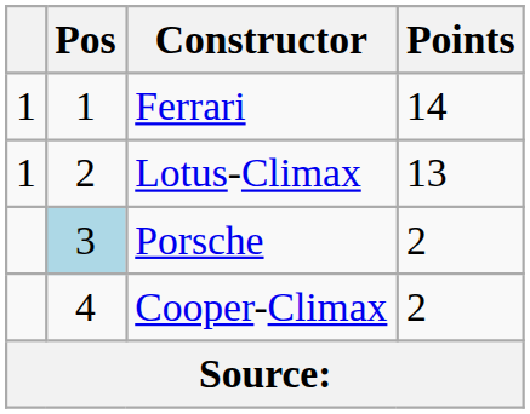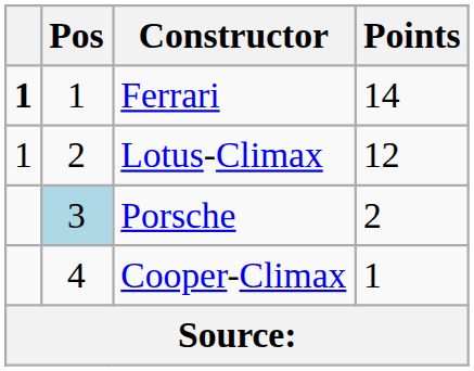Ferrari | column 1: normal -> bold
Lotus-Climax | Points: 13 -> 12
Cooper-Climax | Points: 2 -> 1
